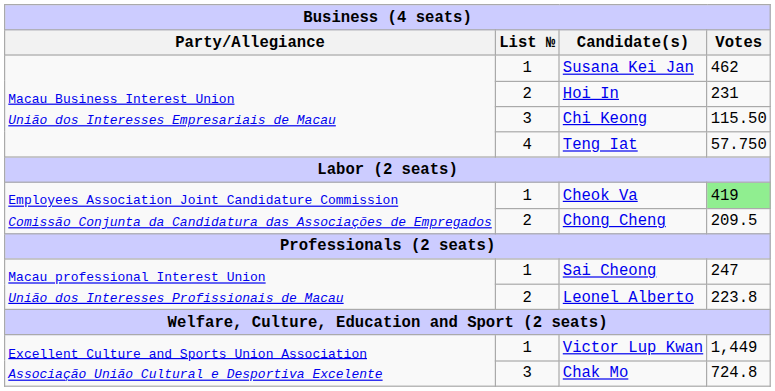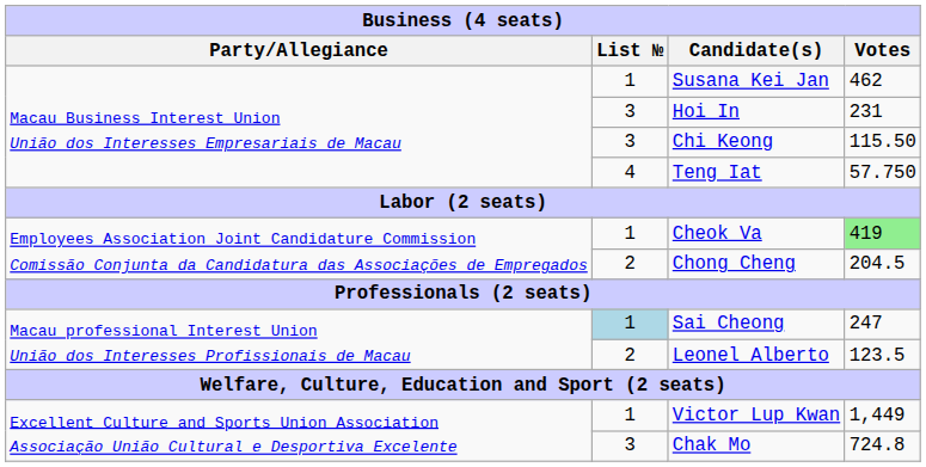Hoi In | List №: 2 -> 3
Chong Cheng | Votes: 209.5 -> 204.5
Sai Cheong | List №: no background -> lightblue background
Leonel Alberto | Votes: 223.8 -> 123.5
